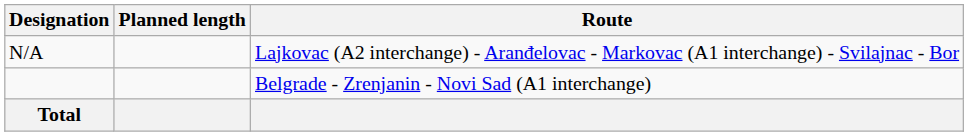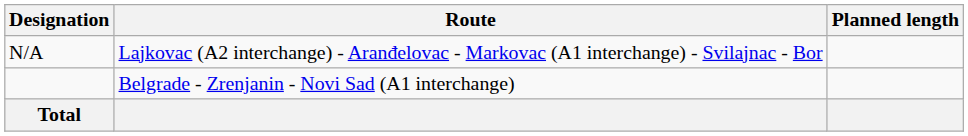columns swapped: Route <-> Planned length
